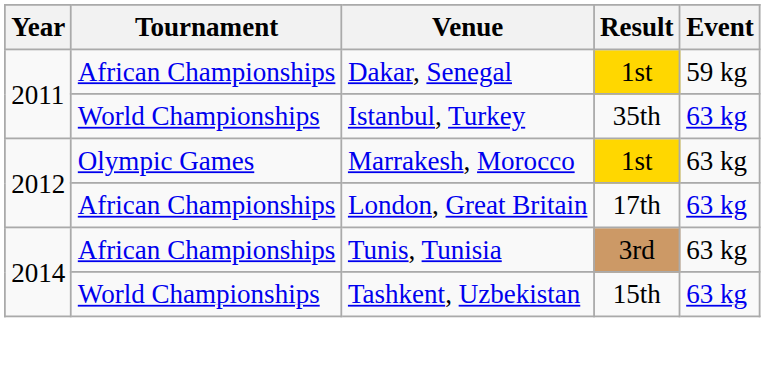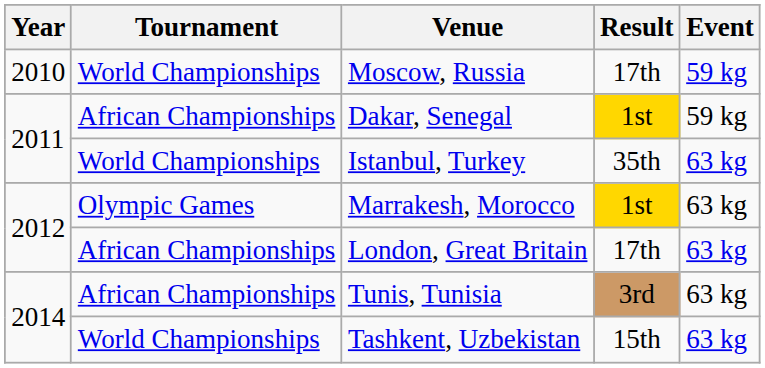+ row: 2010 | World Championships | Moscow, Russia | 17th | 59 kg
